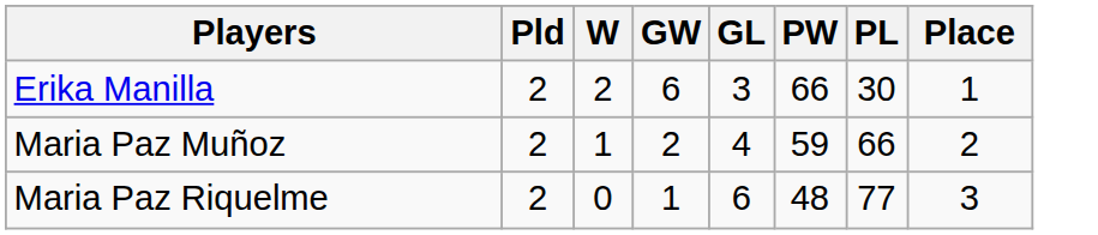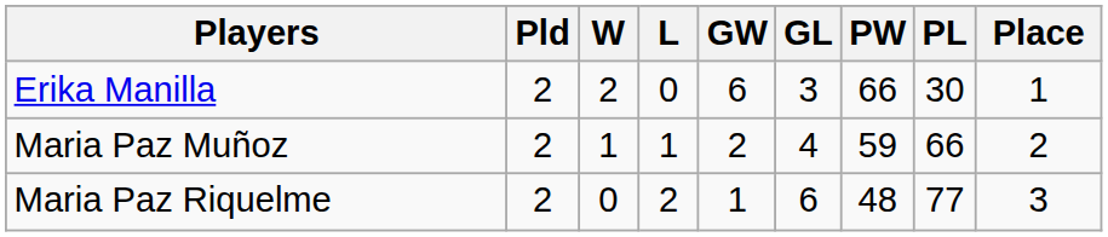+ column: L | 0 | 1 | 2
